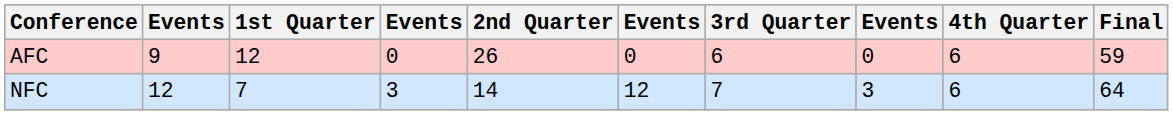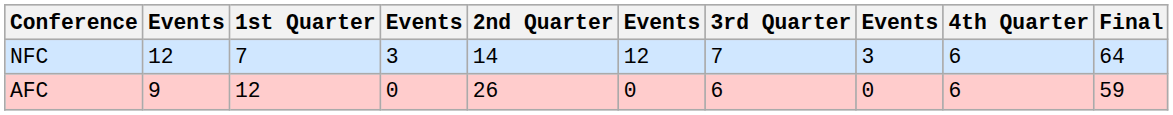rows swapped: AFC <-> NFC
